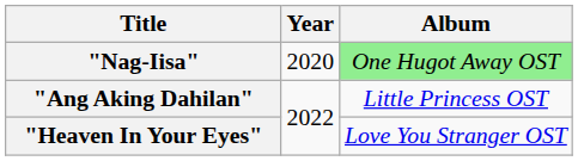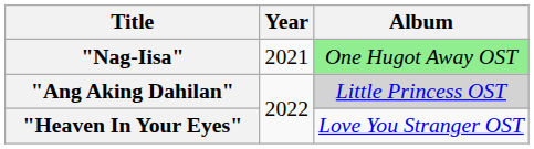"Nag-Iisa" | Year: 2020 -> 2021
"Ang Aking Dahilan" | Album: no background -> lightgrey background
